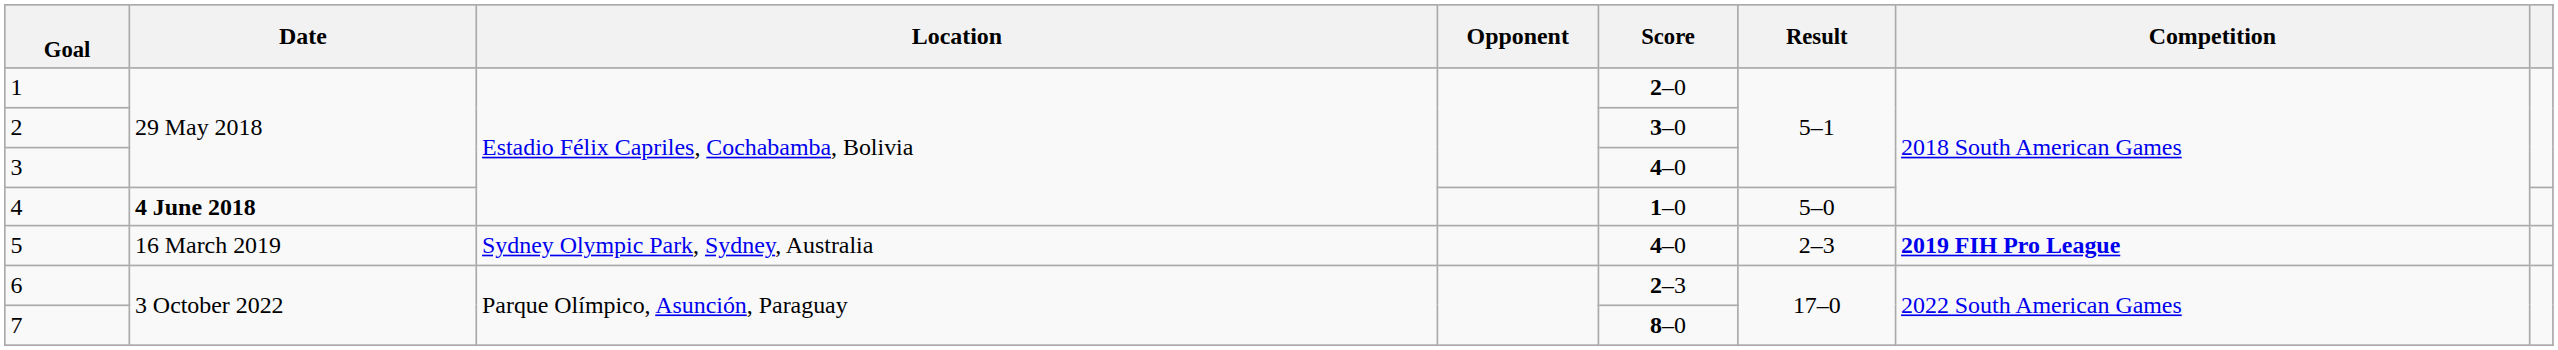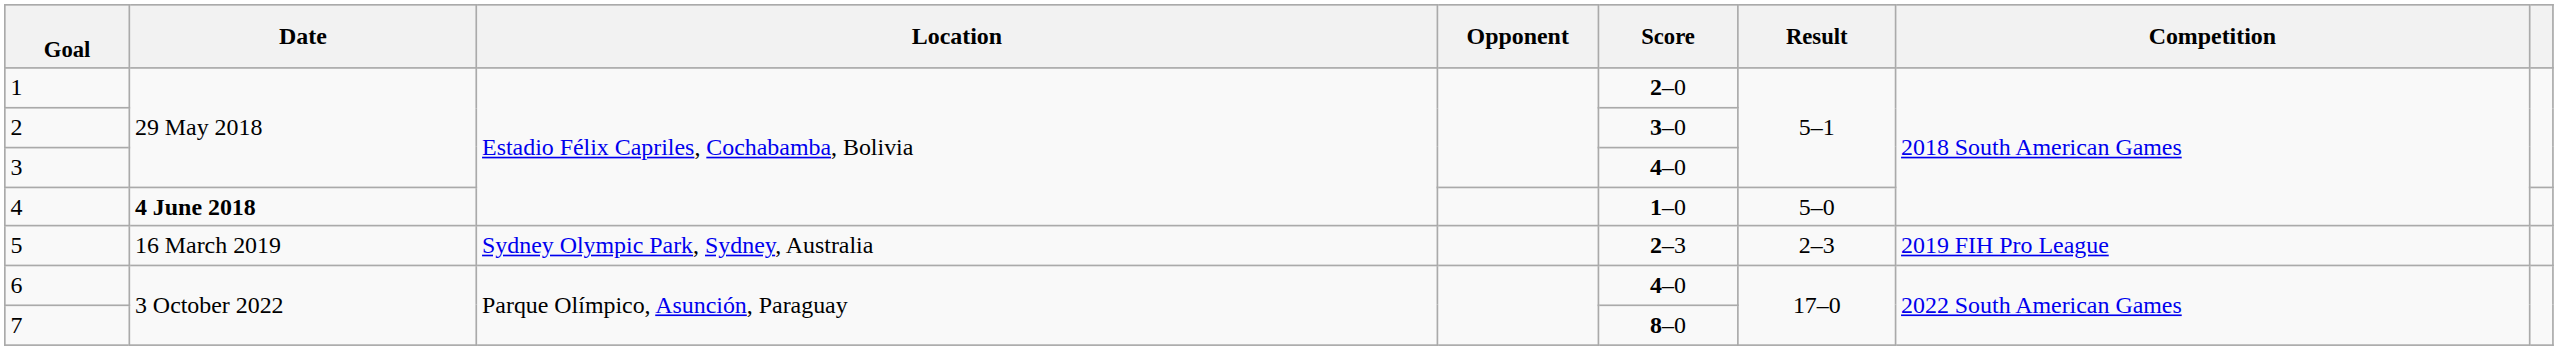5 | Score: 4–0 -> 2–3
5 | Competition: bold -> normal
6 | Score: 2–3 -> 4–0
